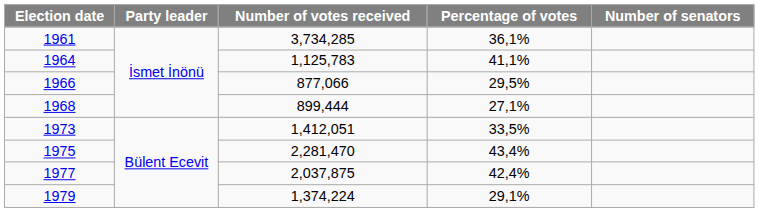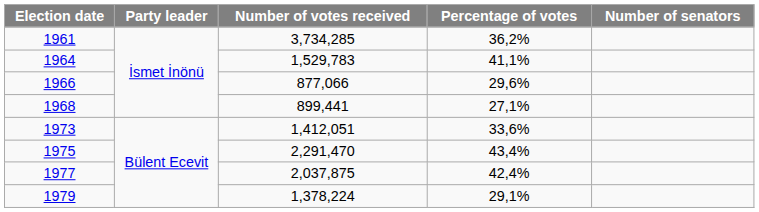1961 | Percentage of votes: 36,1% -> 36,2%
1964 | Number of votes received: 1,125,783 -> 1,529,783
1966 | Percentage of votes: 29,5% -> 29,6%
1968 | Number of votes received: 899,444 -> 899,441
1973 | Percentage of votes: 33,5% -> 33,6%
1975 | Number of votes received: 2,281,470 -> 2,291,470
1979 | Number of votes received: 1,374,224 -> 1,378,224
